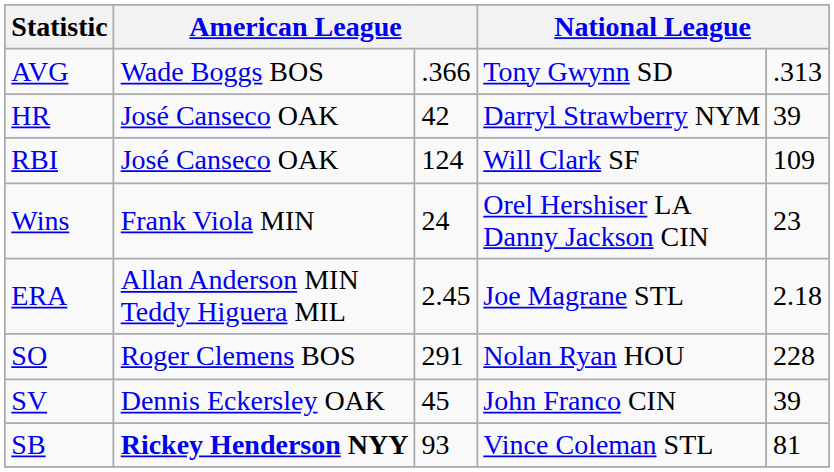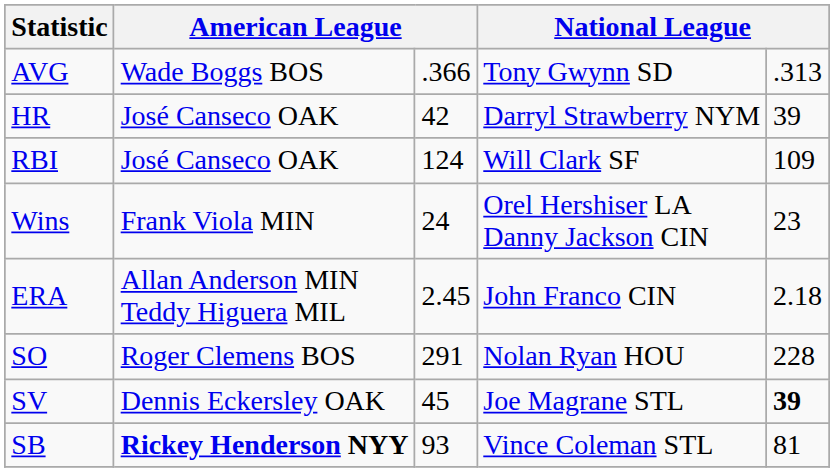ERA | column 4: Joe Magrane STL -> John Franco CIN
SV | column 4: John Franco CIN -> Joe Magrane STL
SV | column 5: normal -> bold
